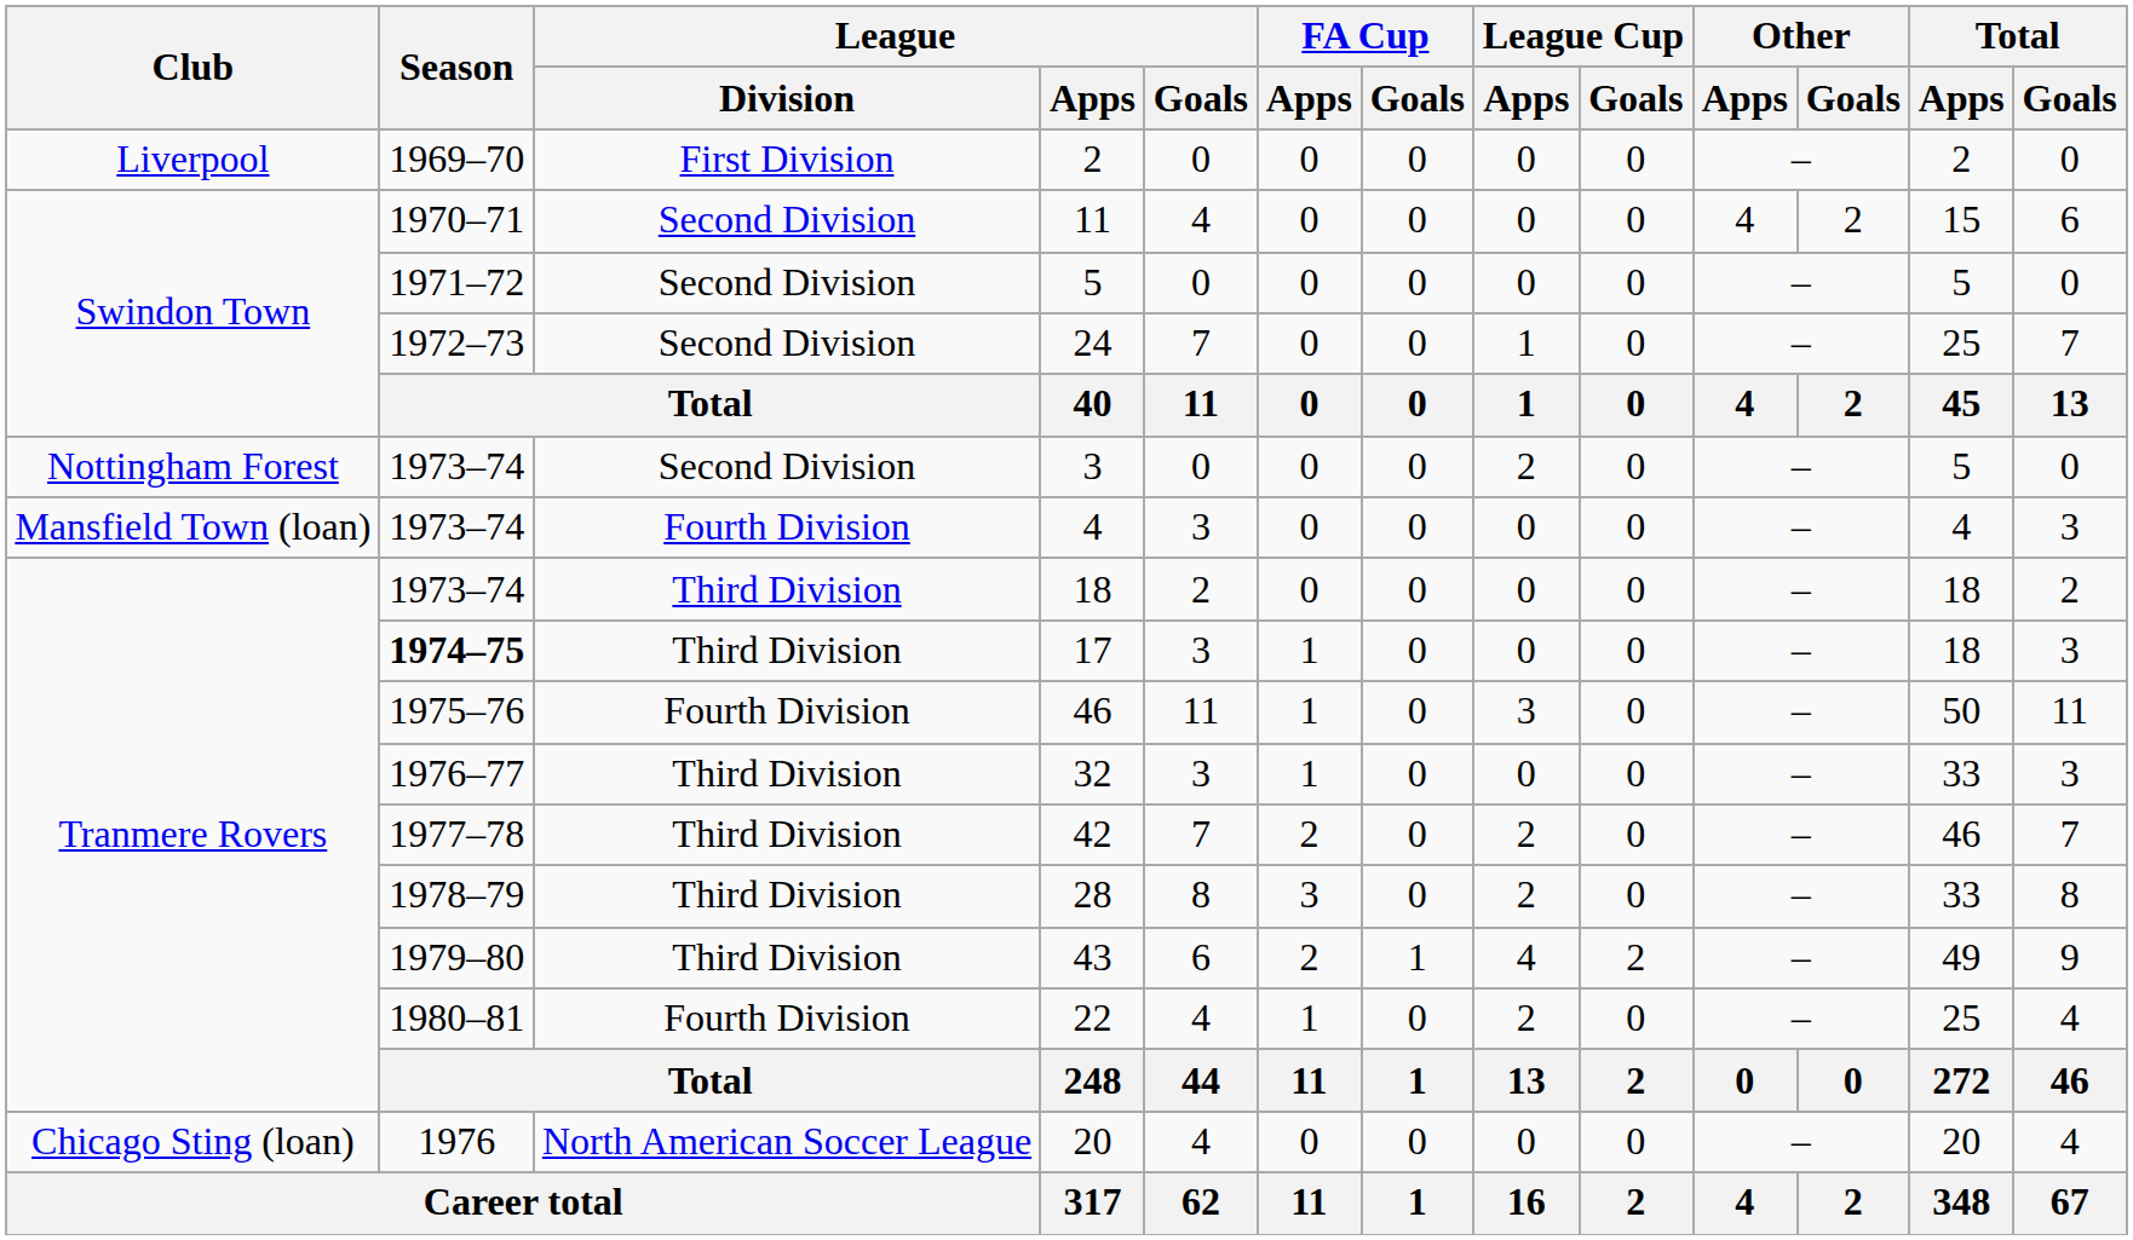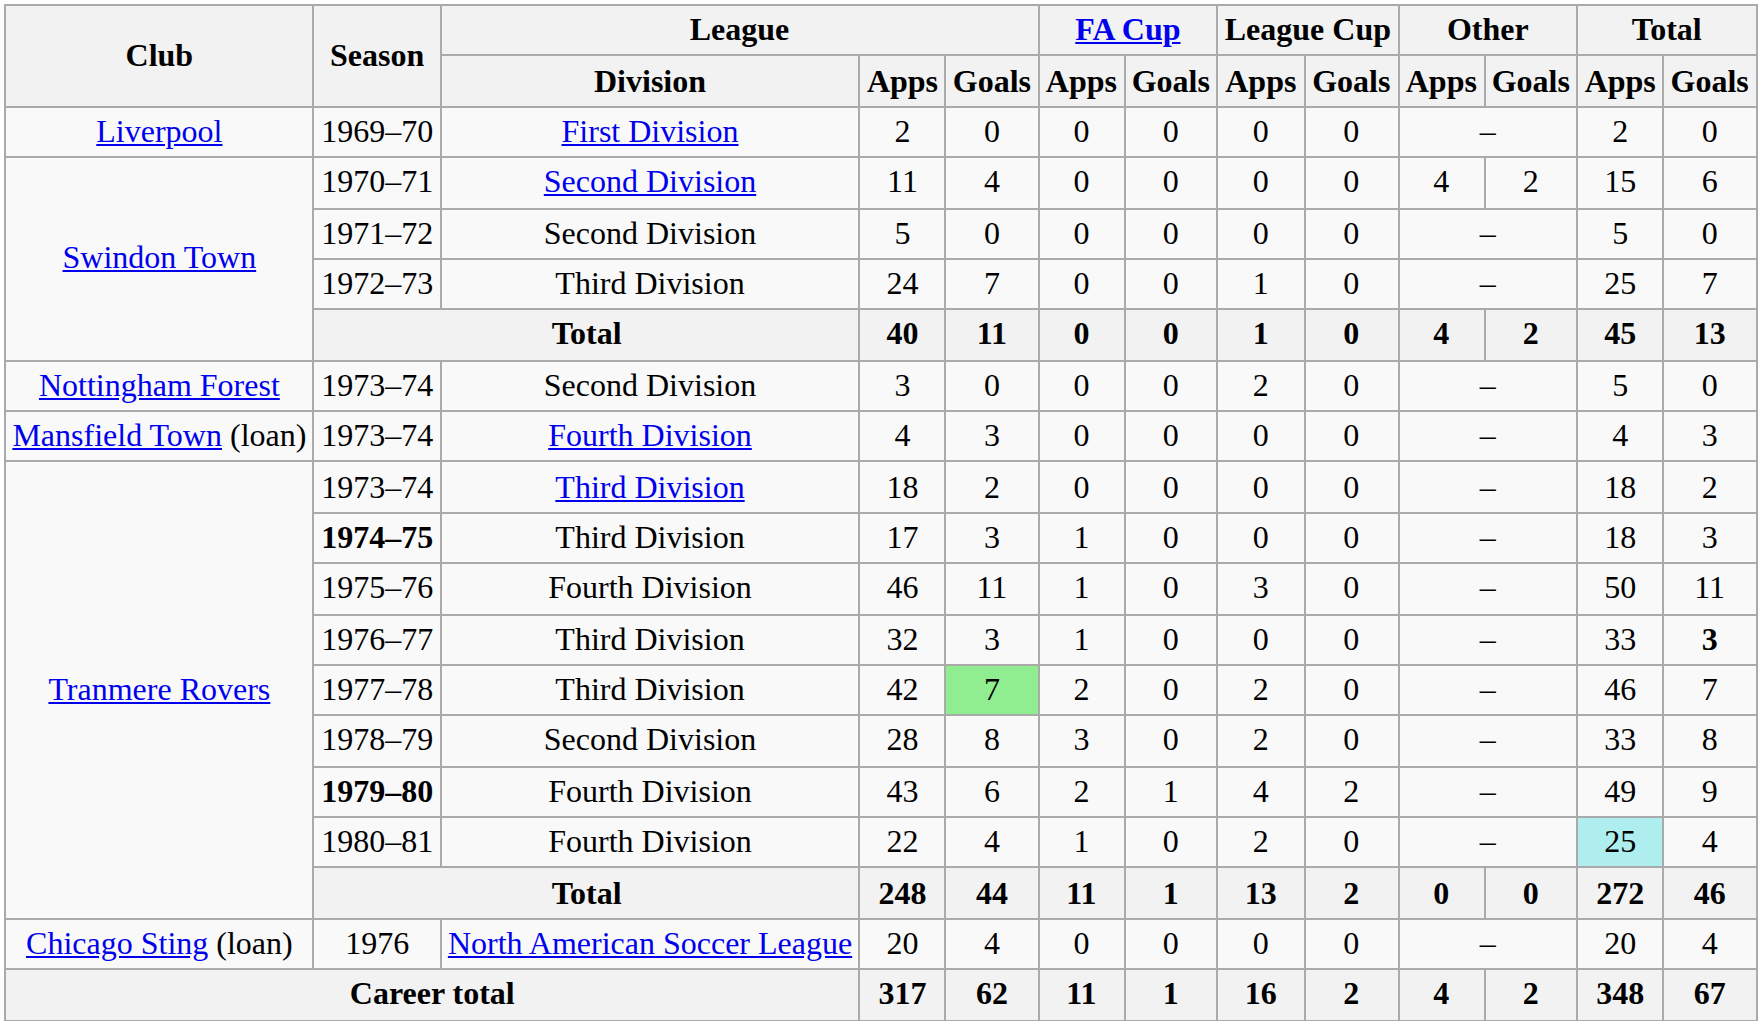24 | League / Division: Second Division -> Third Division
32 | Total / Goals: normal -> bold
42 | League / Goals: no background -> lightgreen background
28 | League / Division: Third Division -> Second Division
43 | Season: normal -> bold
43 | League / Division: Third Division -> Fourth Division
22 | Total / Apps: no background -> paleturquoise background
